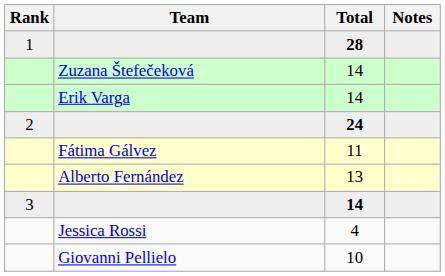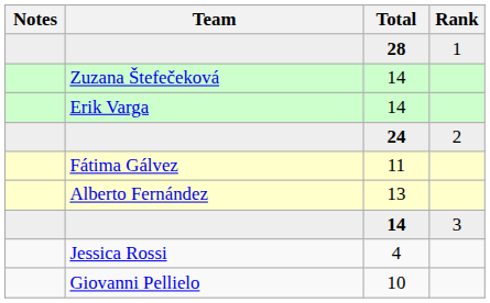columns swapped: Rank <-> Notes
